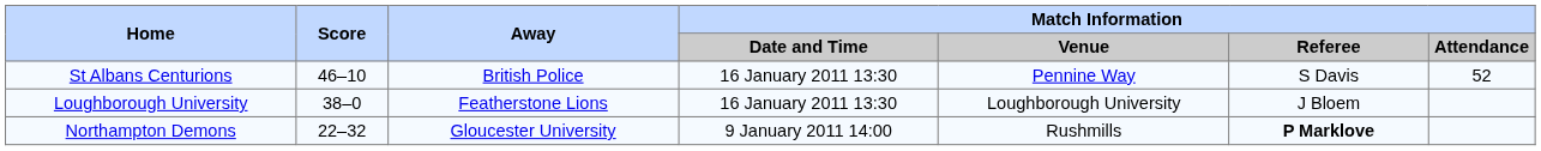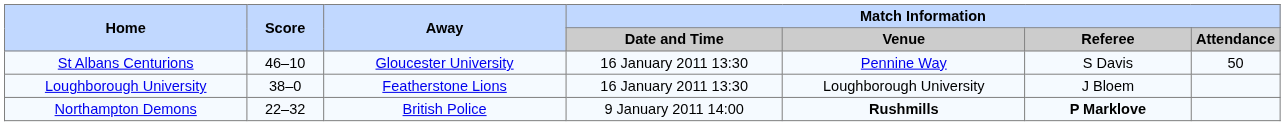St Albans Centurions | Away: British Police -> Gloucester University
St Albans Centurions | Match Information / Attendance: 52 -> 50
Northampton Demons | Away: Gloucester University -> British Police
Northampton Demons | Match Information / Venue: normal -> bold
